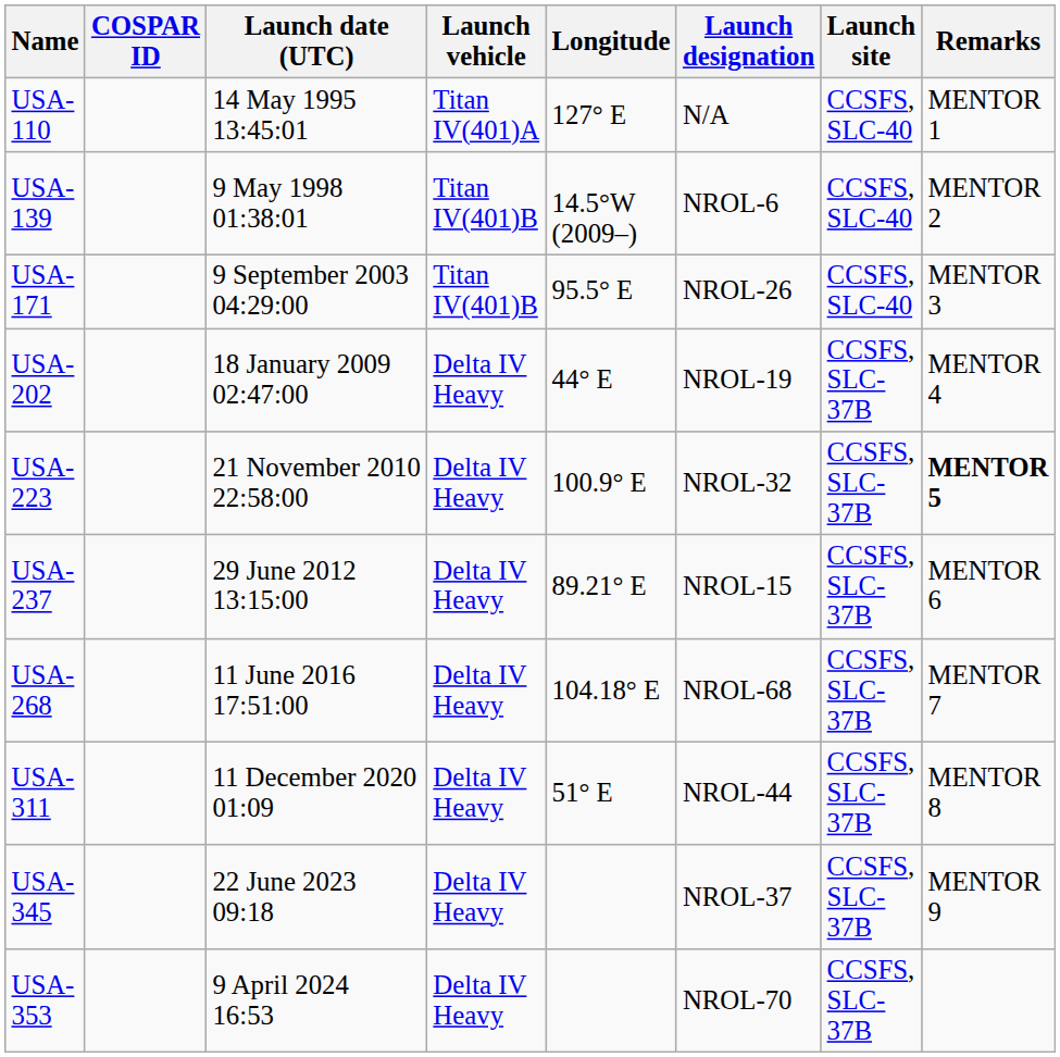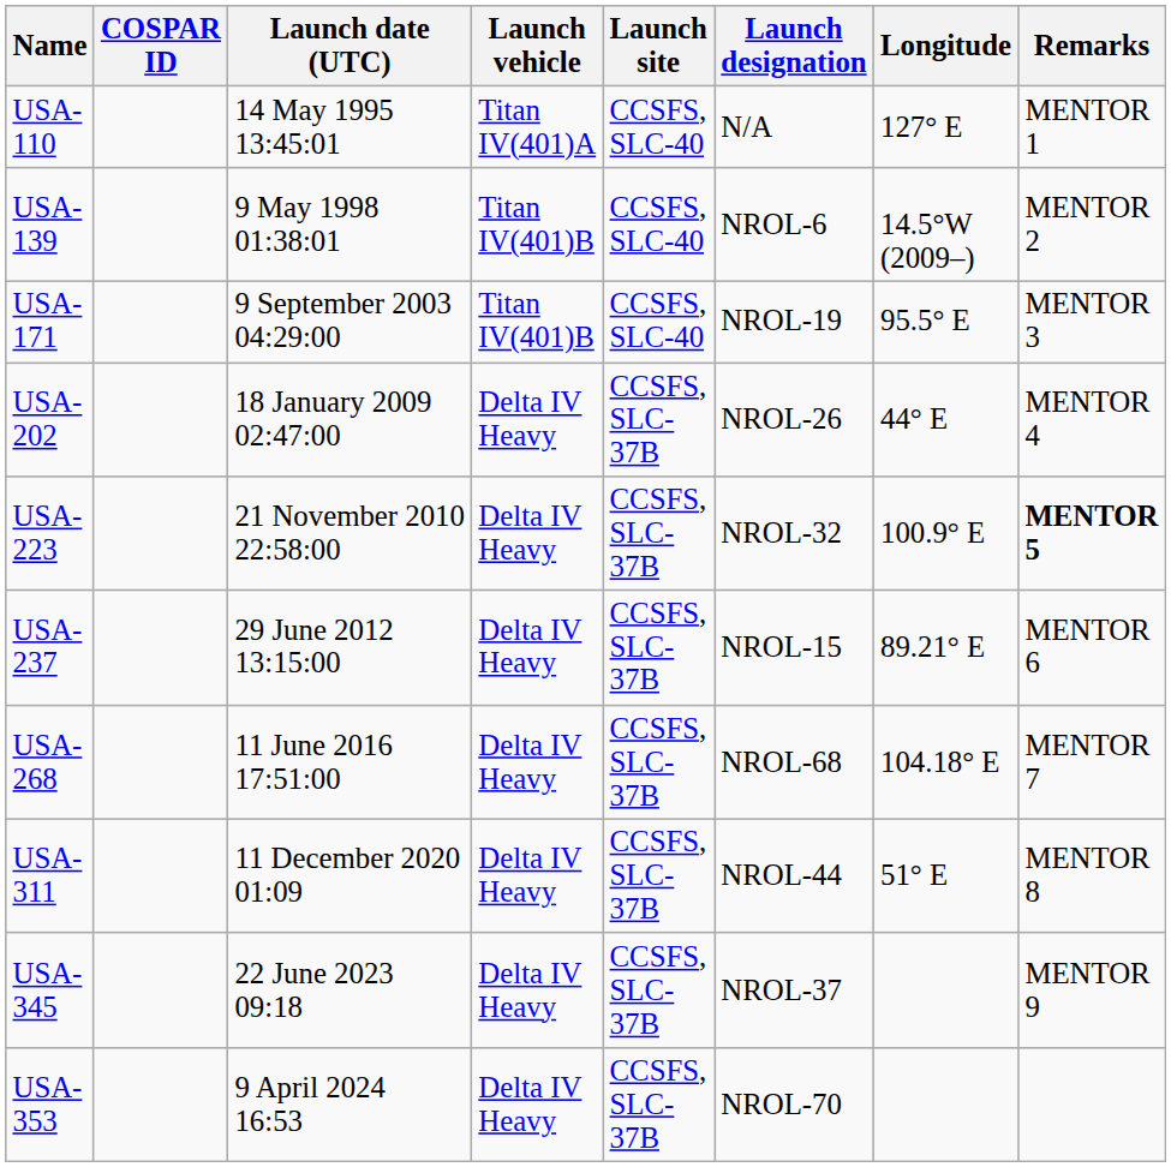columns swapped: Launch site <-> Longitude
USA-171 | Launch designation: NROL-26 -> NROL-19
USA-202 | Launch designation: NROL-19 -> NROL-26
